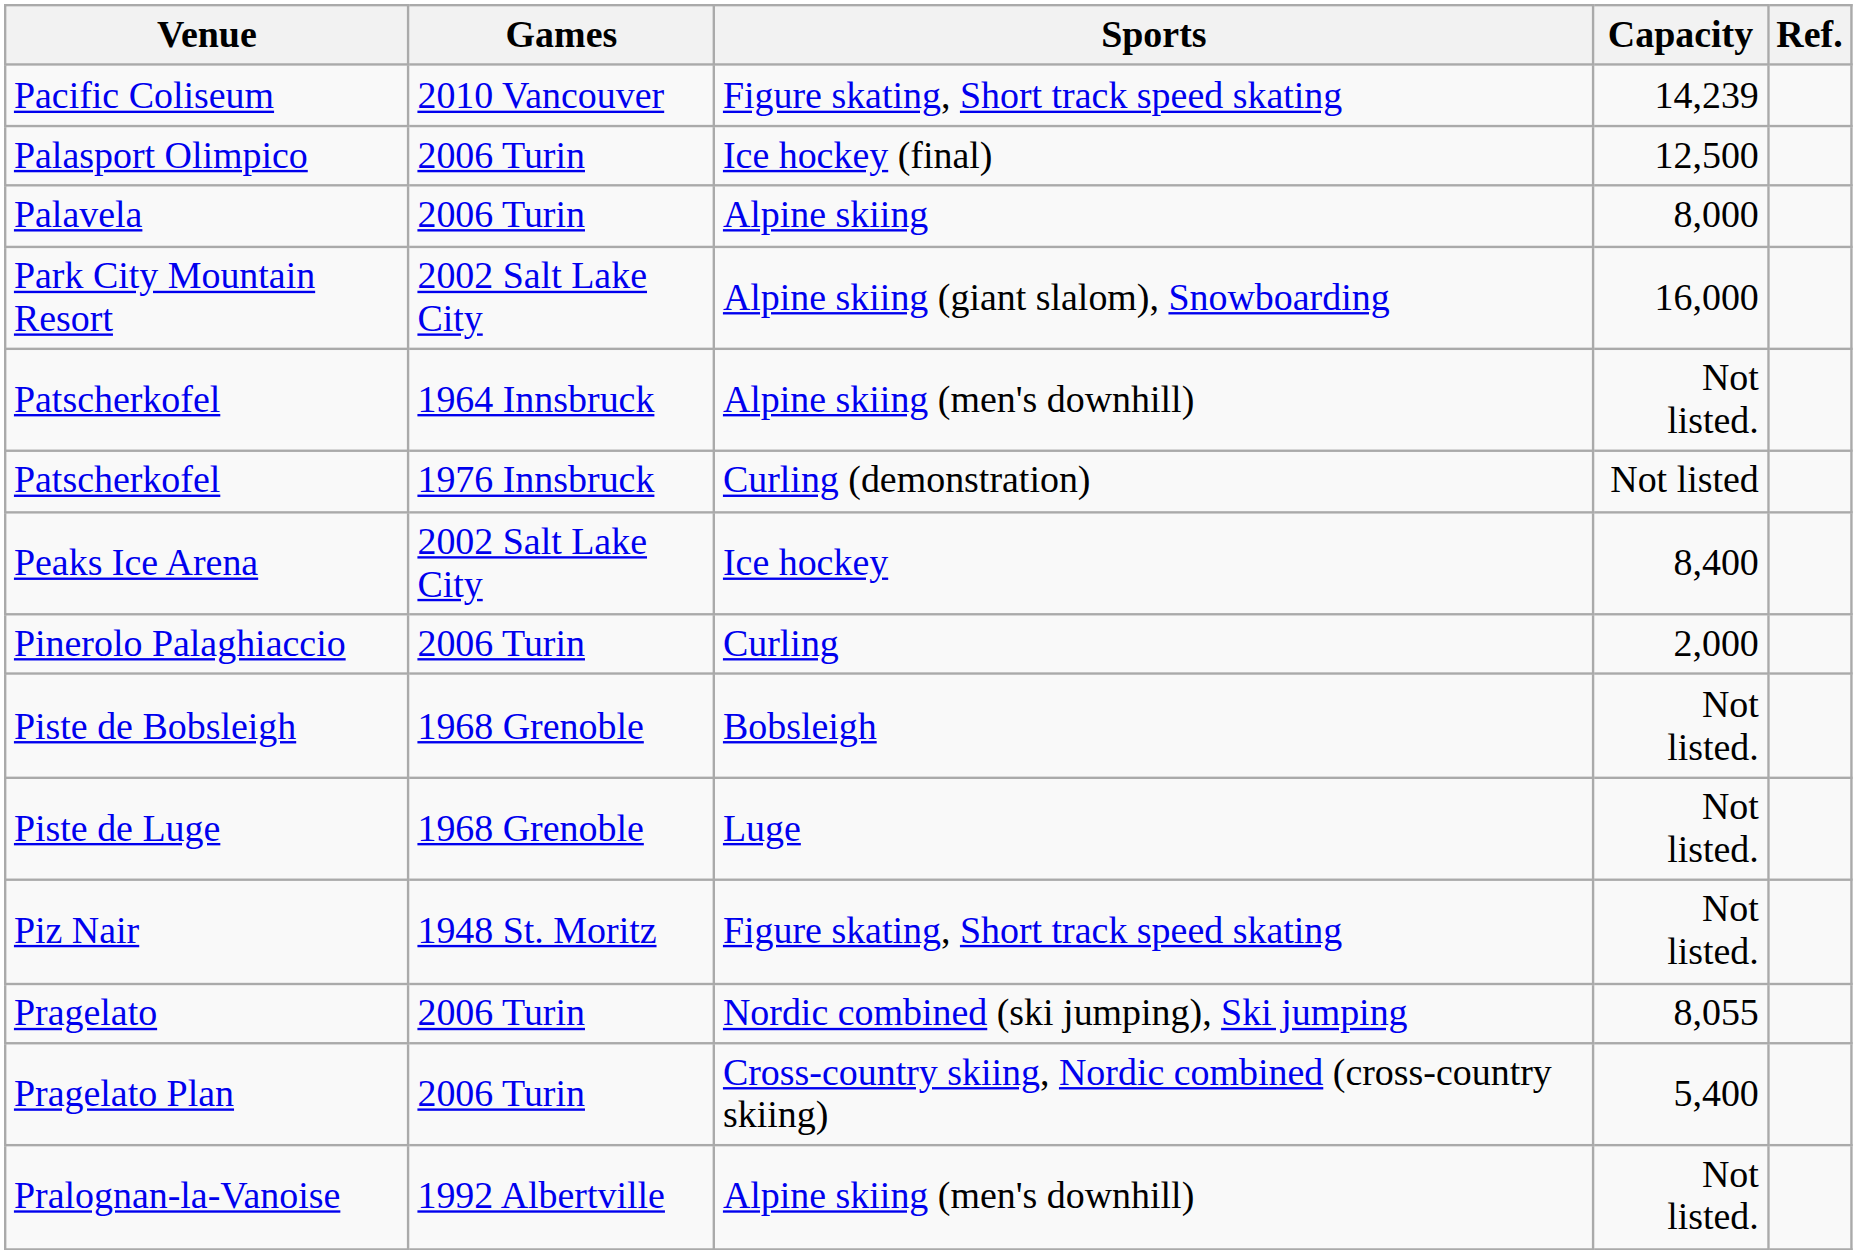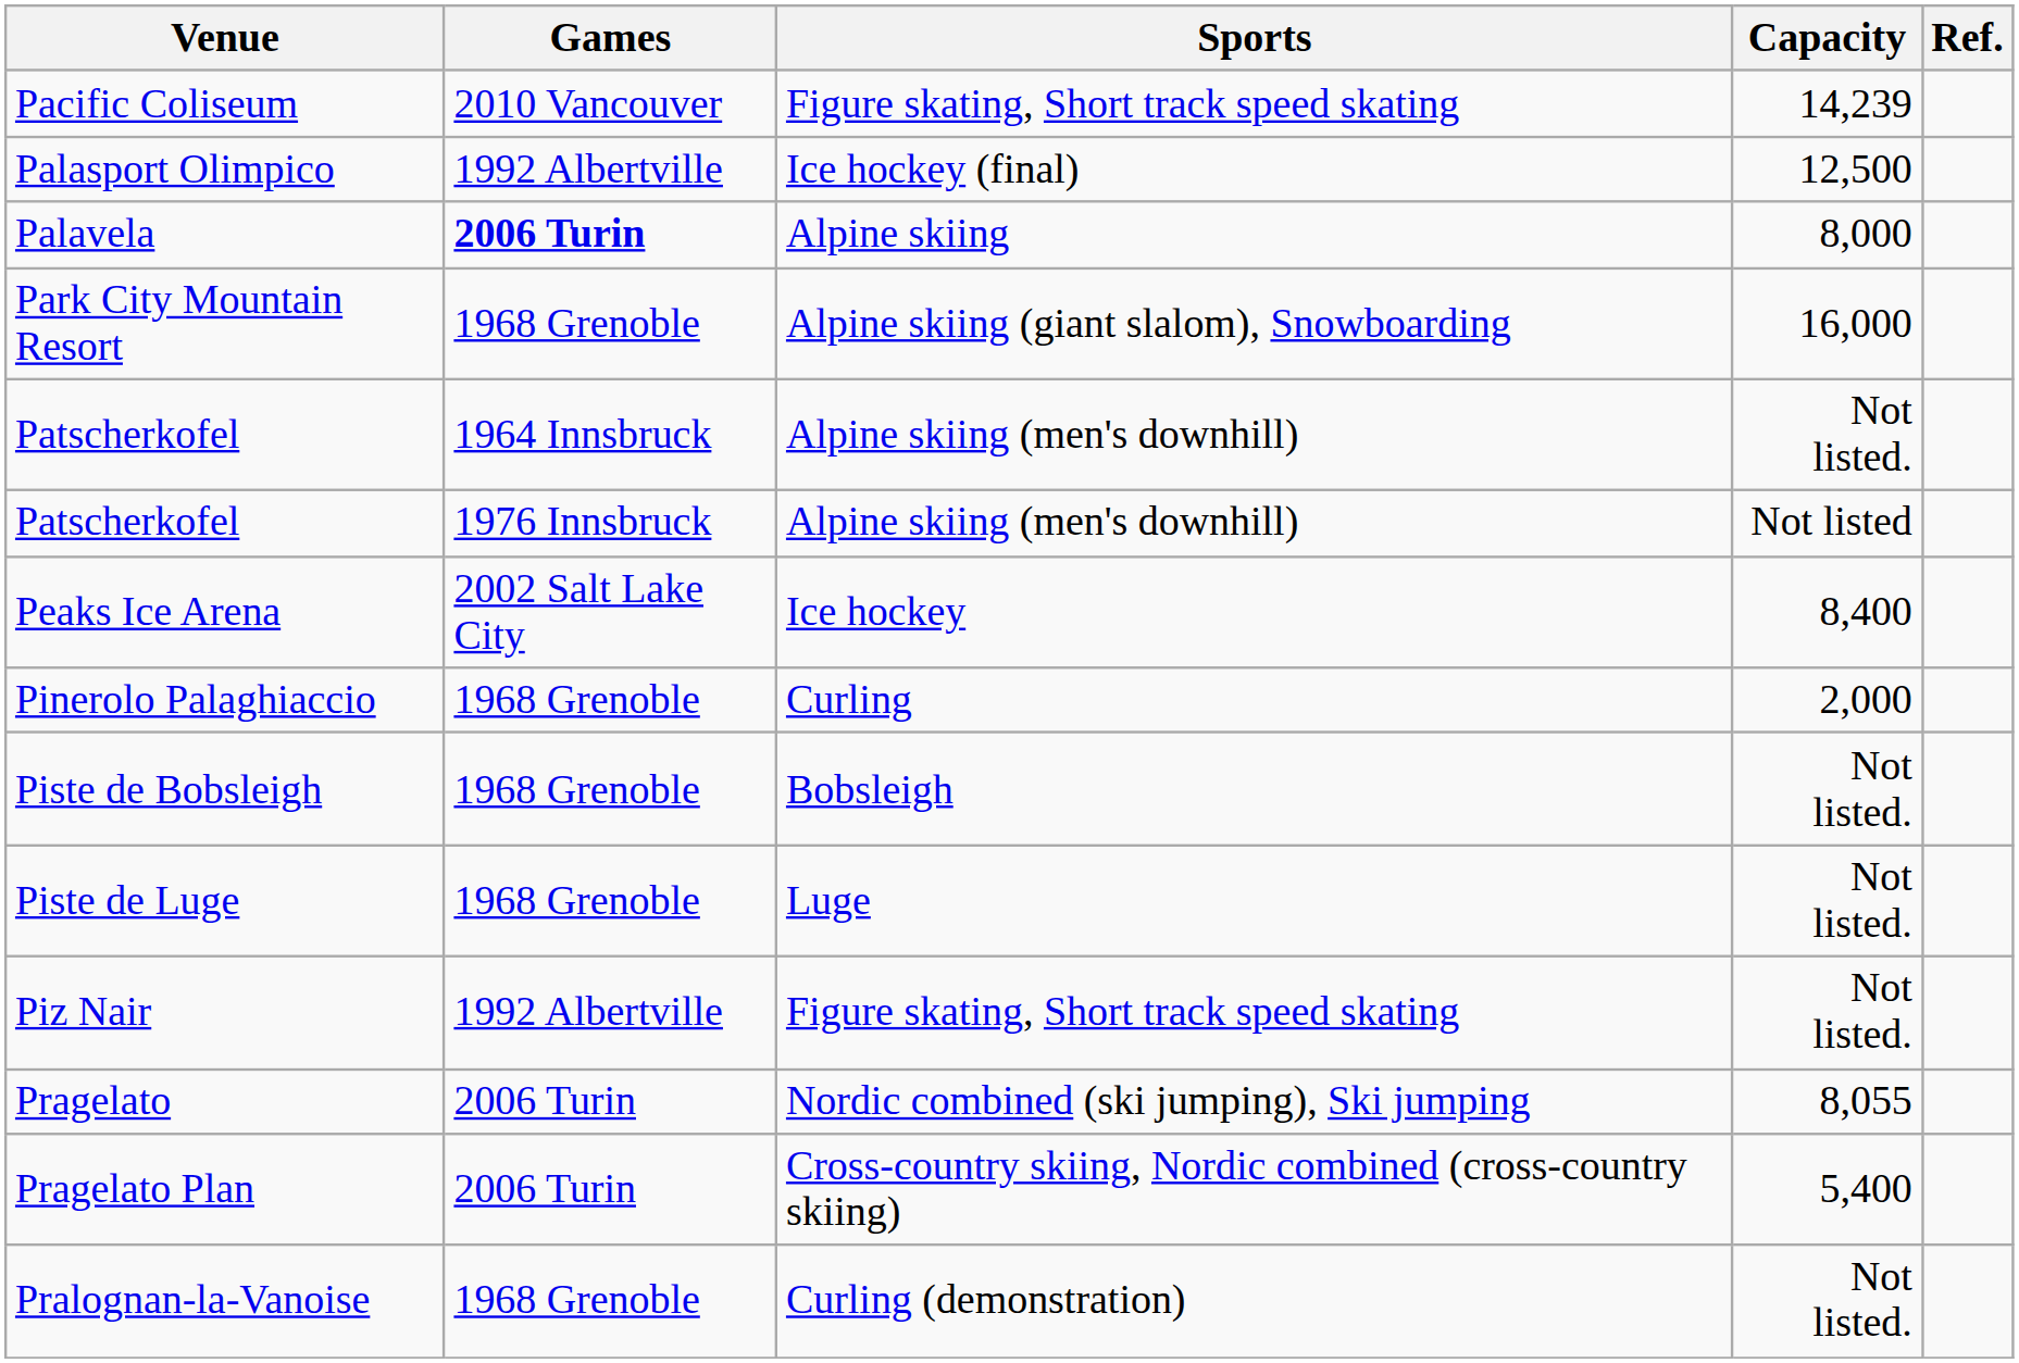Palasport Olimpico | Games: 2006 Turin -> 1992 Albertville
Palavela | Games: normal -> bold
Park City Mountain Resort | Games: 2002 Salt Lake City -> 1968 Grenoble
Patscherkofel / Not listed | Sports: Curling (demonstration) -> Alpine skiing (men's downhill)
Pinerolo Palaghiaccio | Games: 2006 Turin -> 1968 Grenoble
Piz Nair | Games: 1948 St. Moritz -> 1992 Albertville
Pralognan-la-Vanoise | Games: 1992 Albertville -> 1968 Grenoble
Pralognan-la-Vanoise | Sports: Alpine skiing (men's downhill) -> Curling (demonstration)
